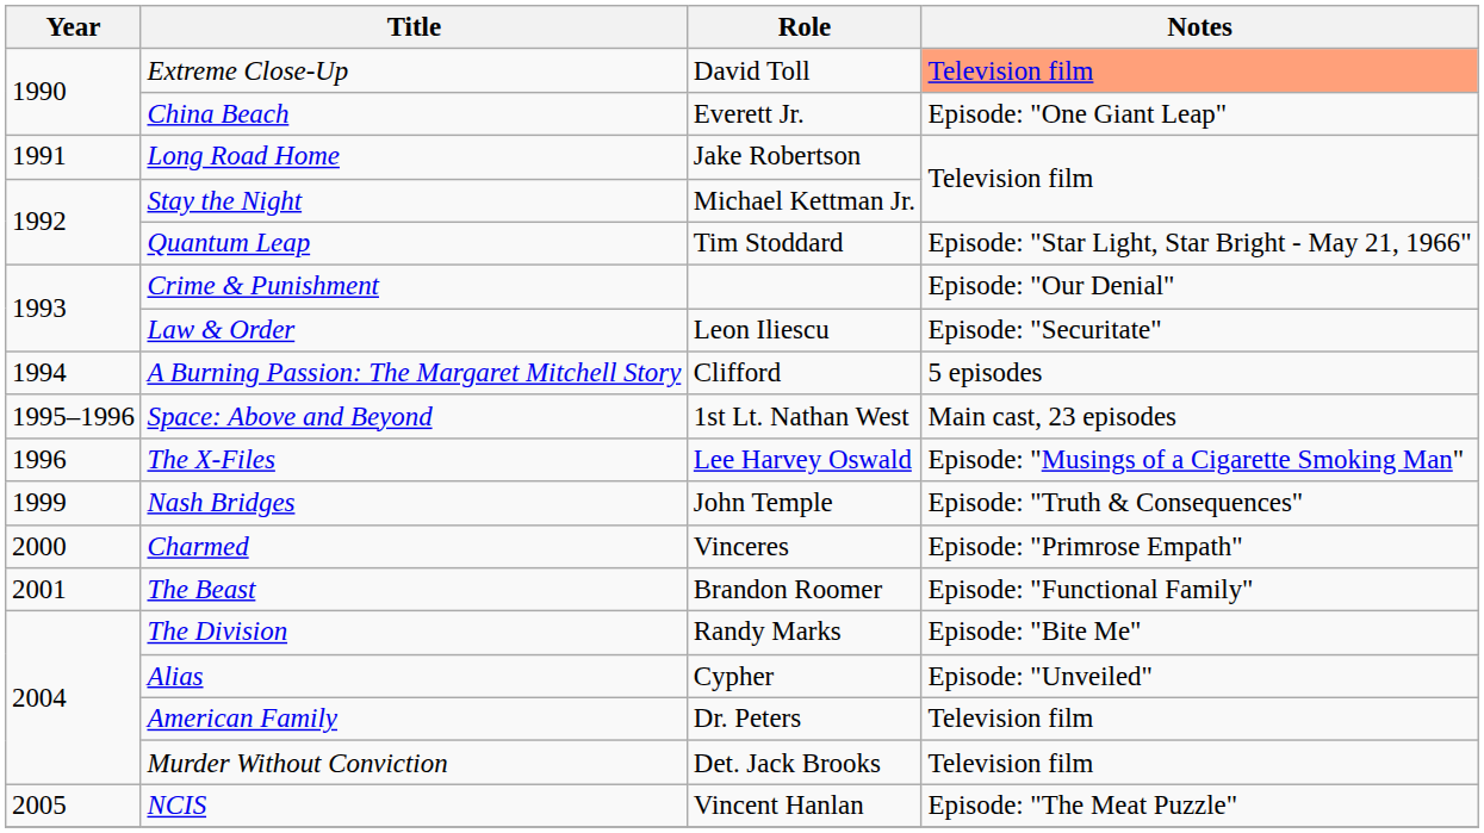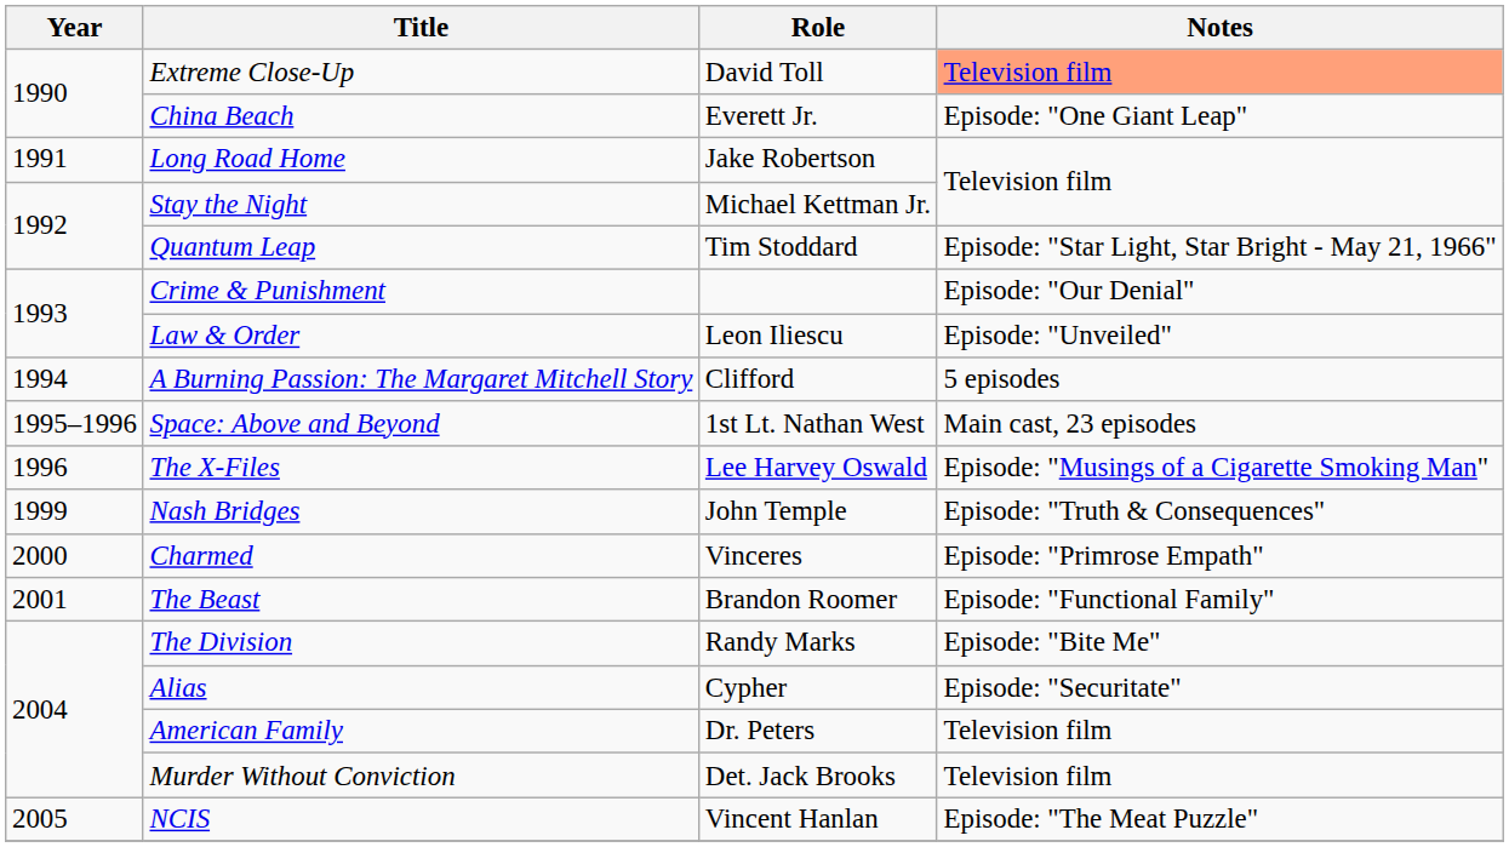Law & Order | Notes: Episode: "Securitate" -> Episode: "Unveiled"
Alias | Notes: Episode: "Unveiled" -> Episode: "Securitate"
